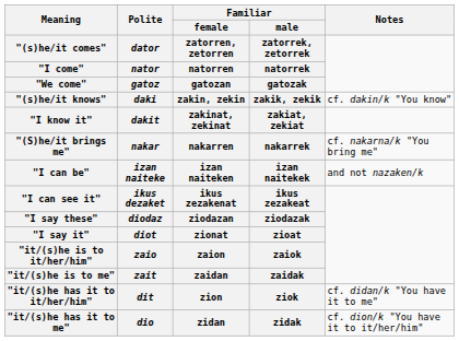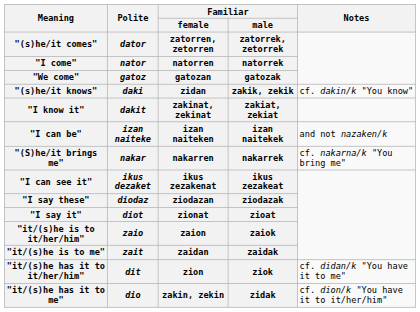"(s)he/it knows" | Familiar / female / zatorren, zetorren / natorren / gatozan: zakin, zekin -> zidan
rows swapped: "(S)he/it brings me" <-> "I can be"
"it/(s)he has it to me" | Familiar / female / zatorren, zetorren / natorren / gatozan: zidan -> zakin, zekin
